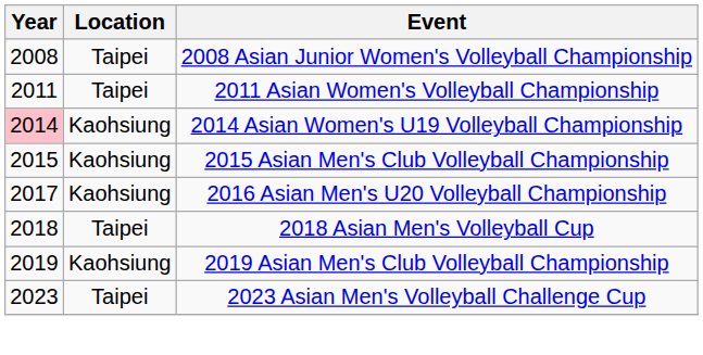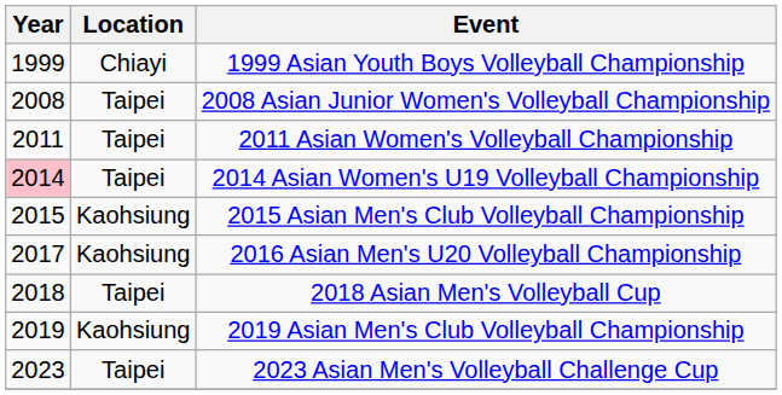+ row: 1999 | Chiayi | 1999 Asian Youth Boys Volleyball Championship
2014 Asian Women's U19 Volleyball Championship | Location: Kaohsiung -> Taipei
